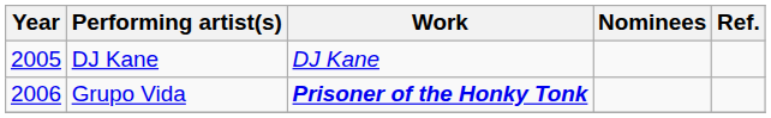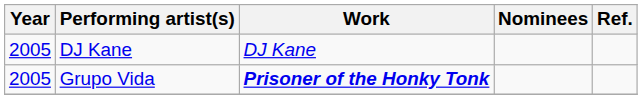Grupo Vida | Year: 2006 -> 2005
